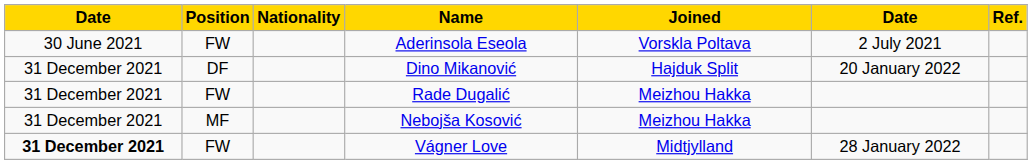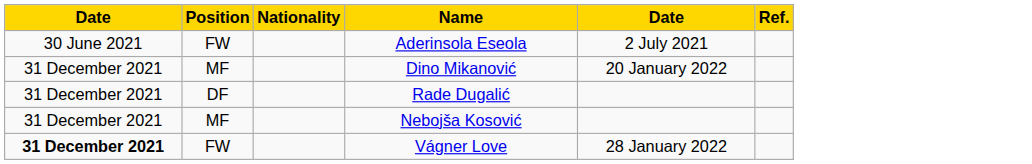- column: Joined | Vorskla Poltava | Hajduk Split | Meizhou Hakka | Meizhou Hakka | Midtjylland
Dino Mikanović | Position: DF -> MF
Rade Dugalić | Position: FW -> DF
